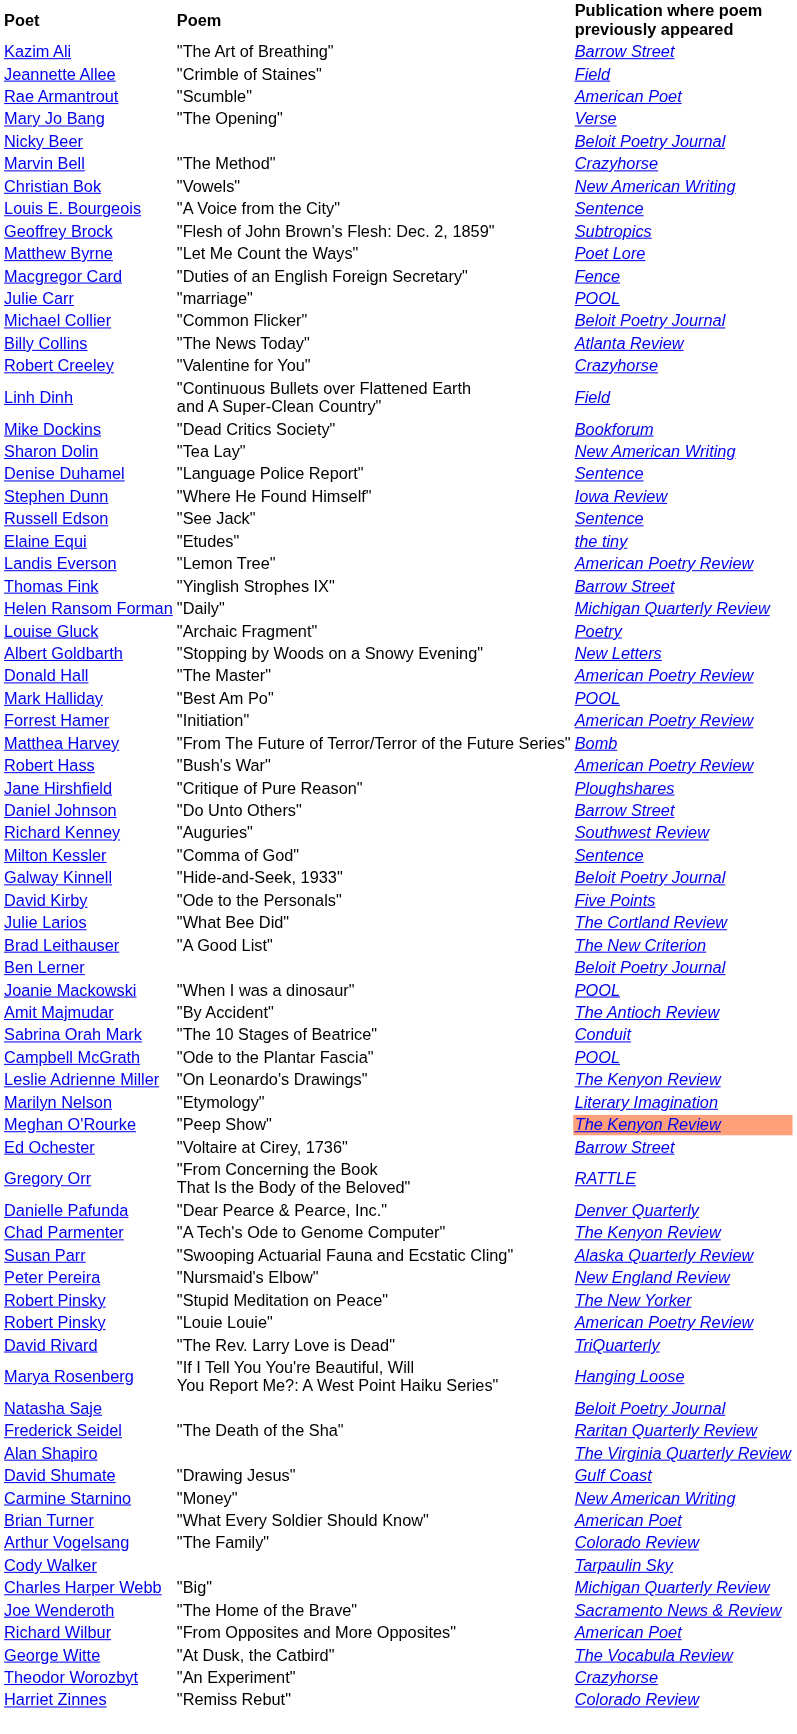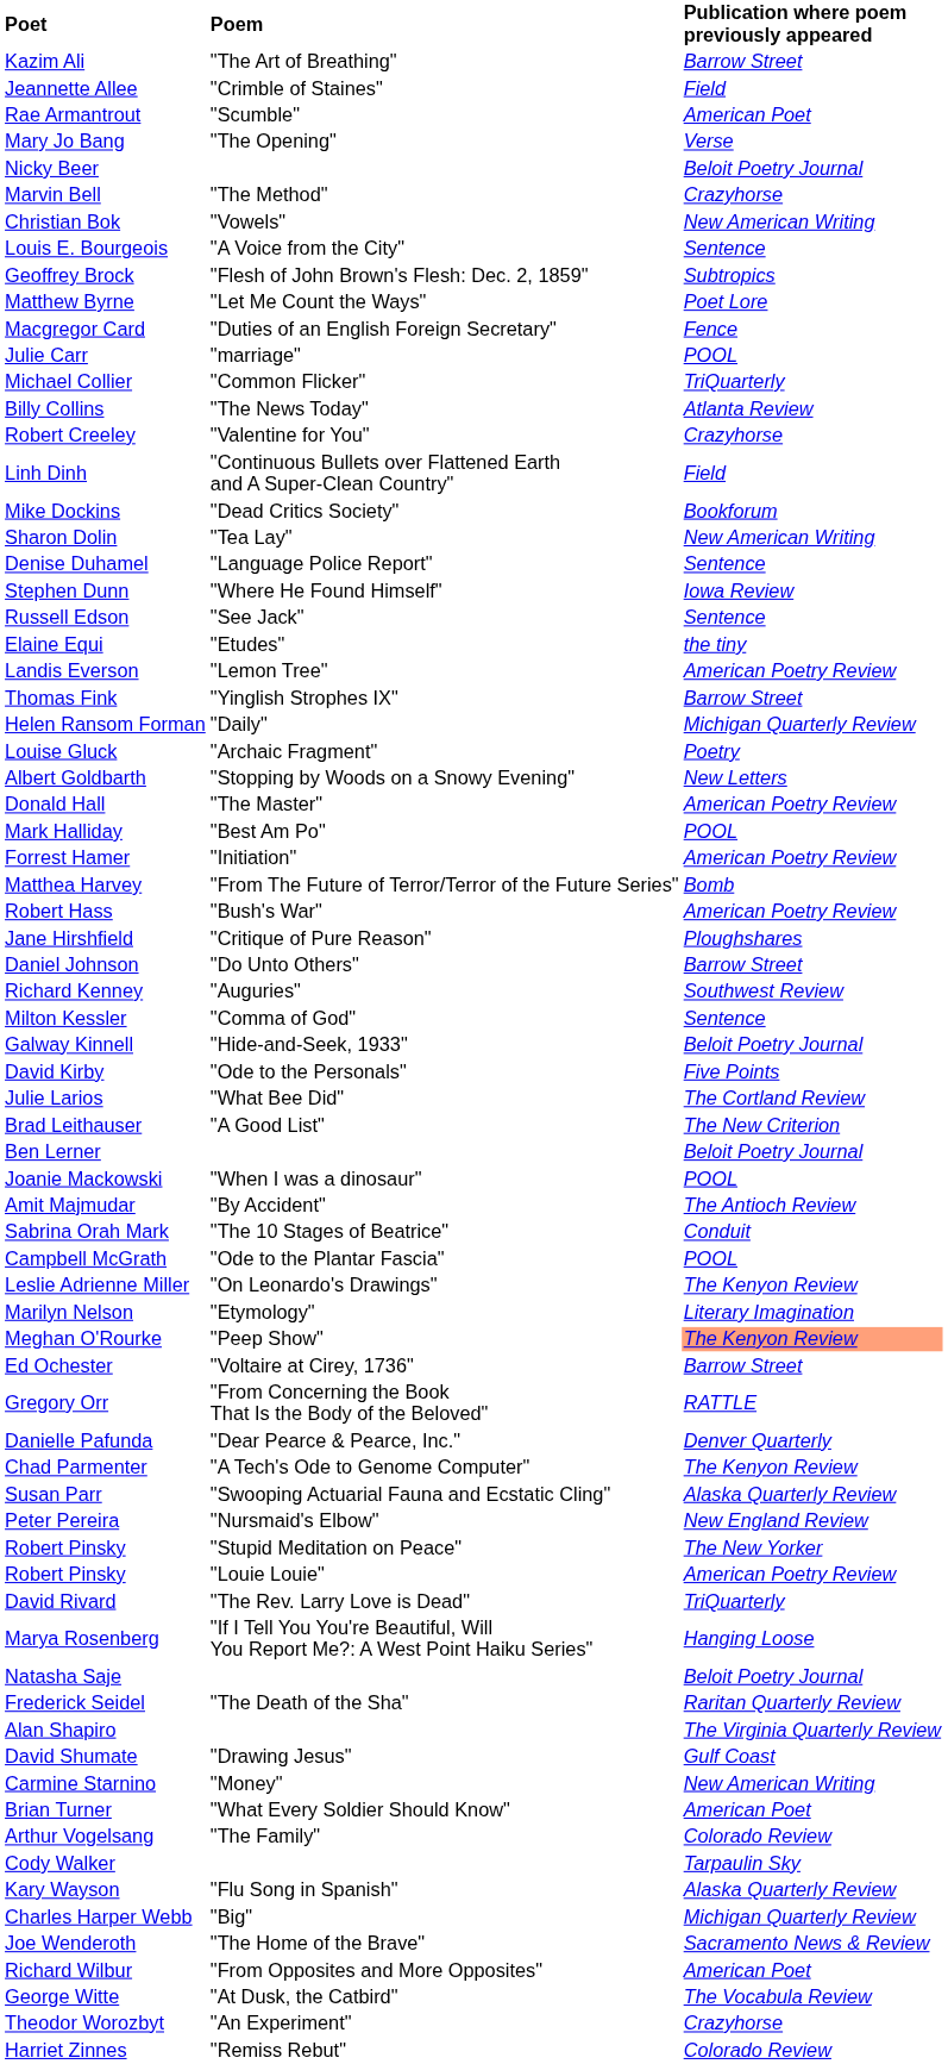Michael Collier | Publication where poem previously appeared: Beloit Poetry Journal -> TriQuarterly
+ row: Kary Wayson | "Flu Song in Spanish" | Alaska Quarterly Review
